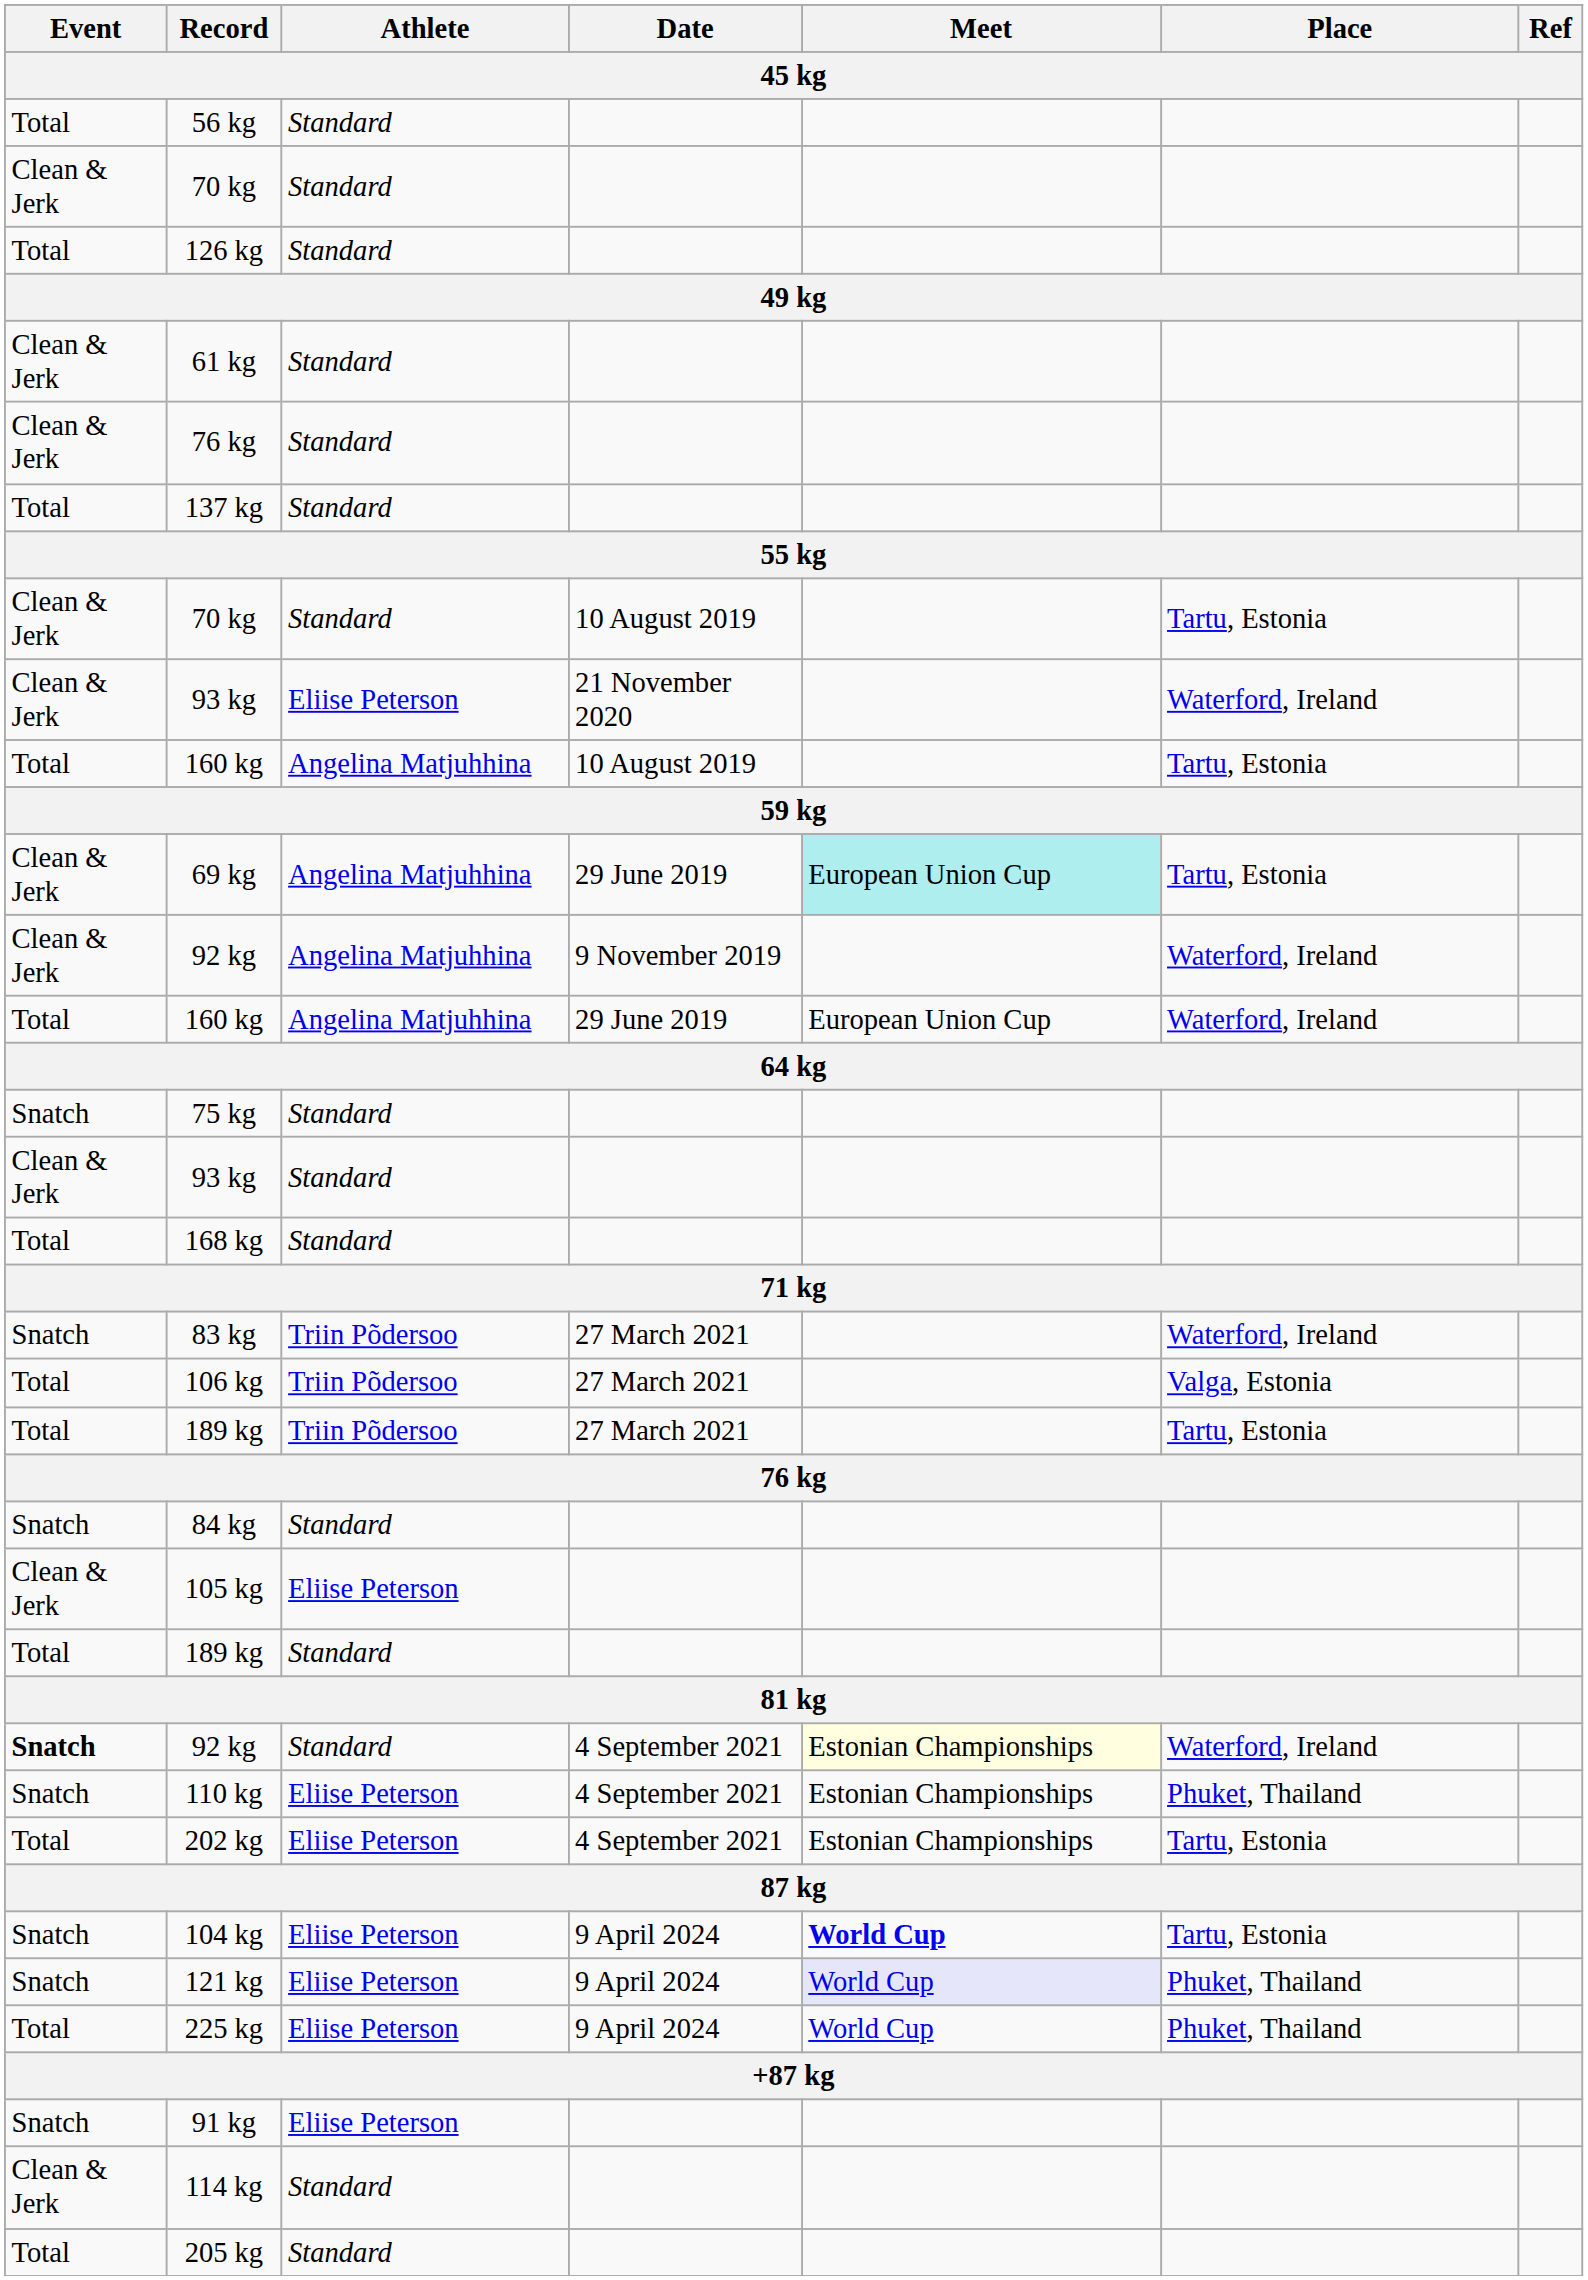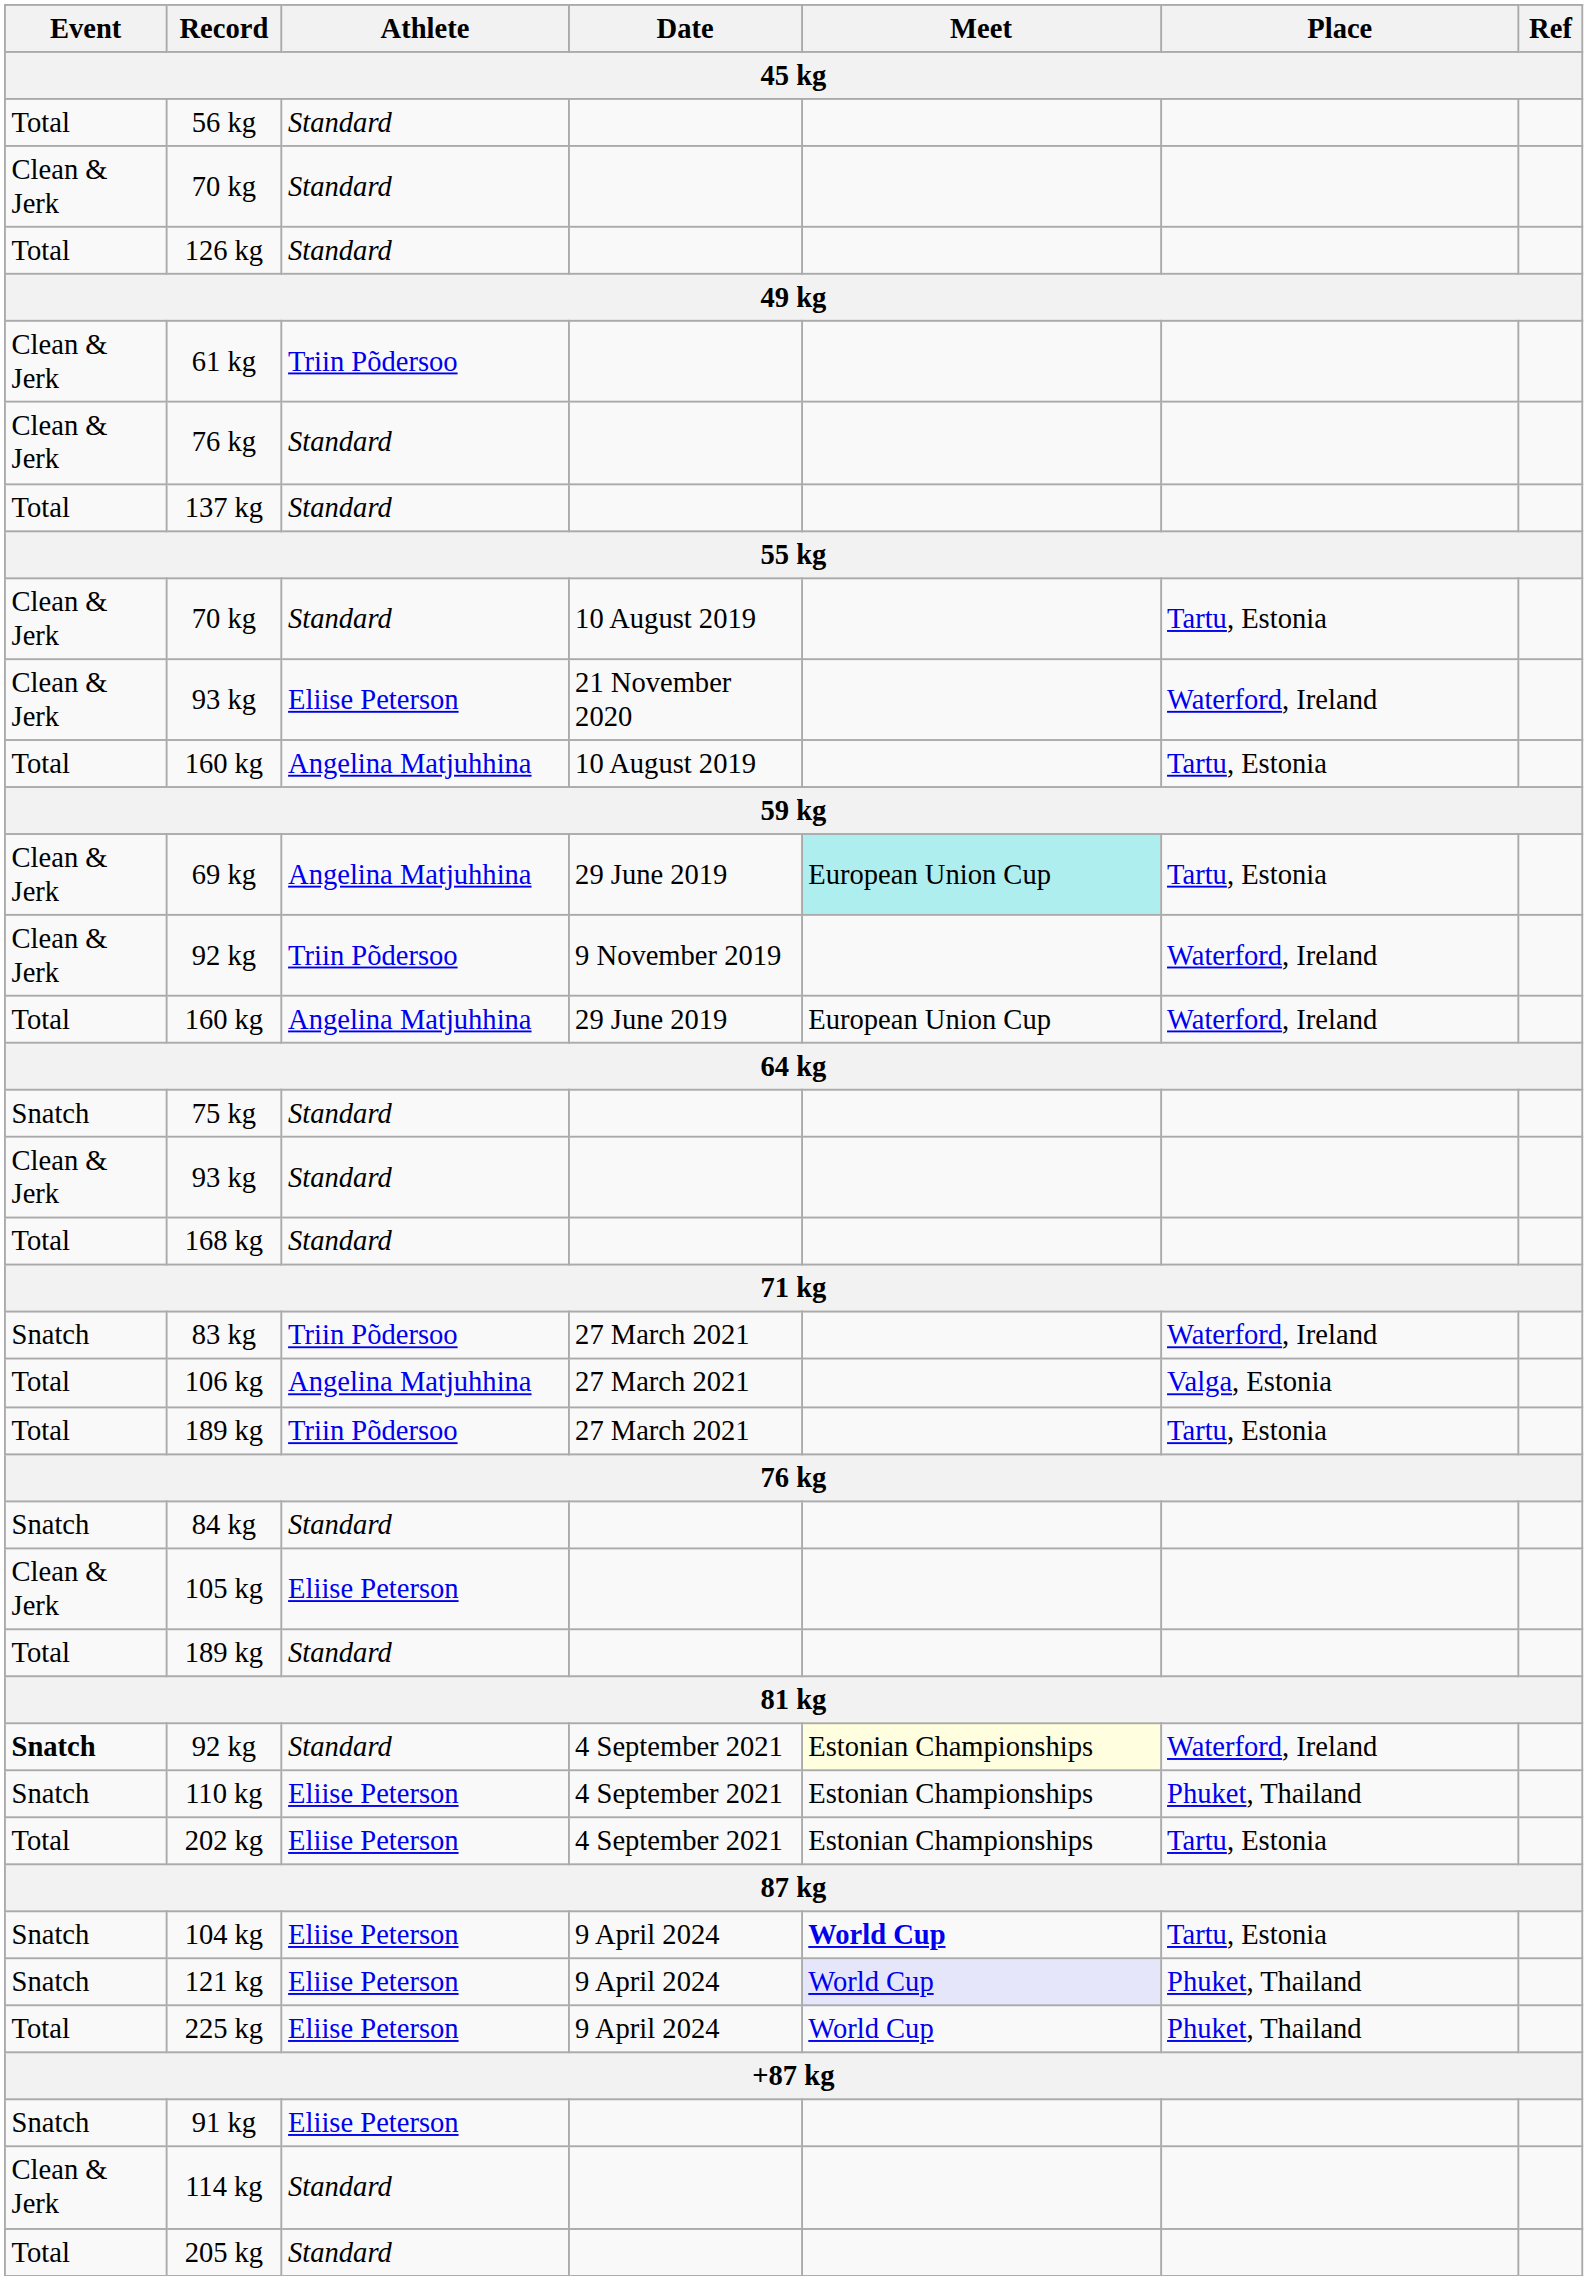61 kg | Athlete: Standard -> Triin Põdersoo
92 kg / 9 November 2019 | Athlete: Angelina Matjuhhina -> Triin Põdersoo
106 kg | Athlete: Triin Põdersoo -> Angelina Matjuhhina
